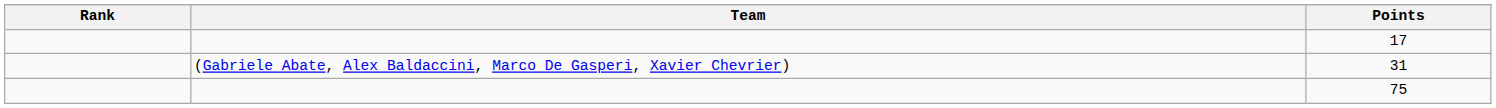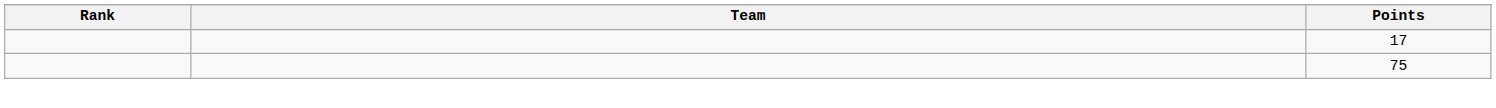- row: (Gabriele Abate, Alex Baldaccini, Marco De Gasperi, Xavier Chevrier) | 31
